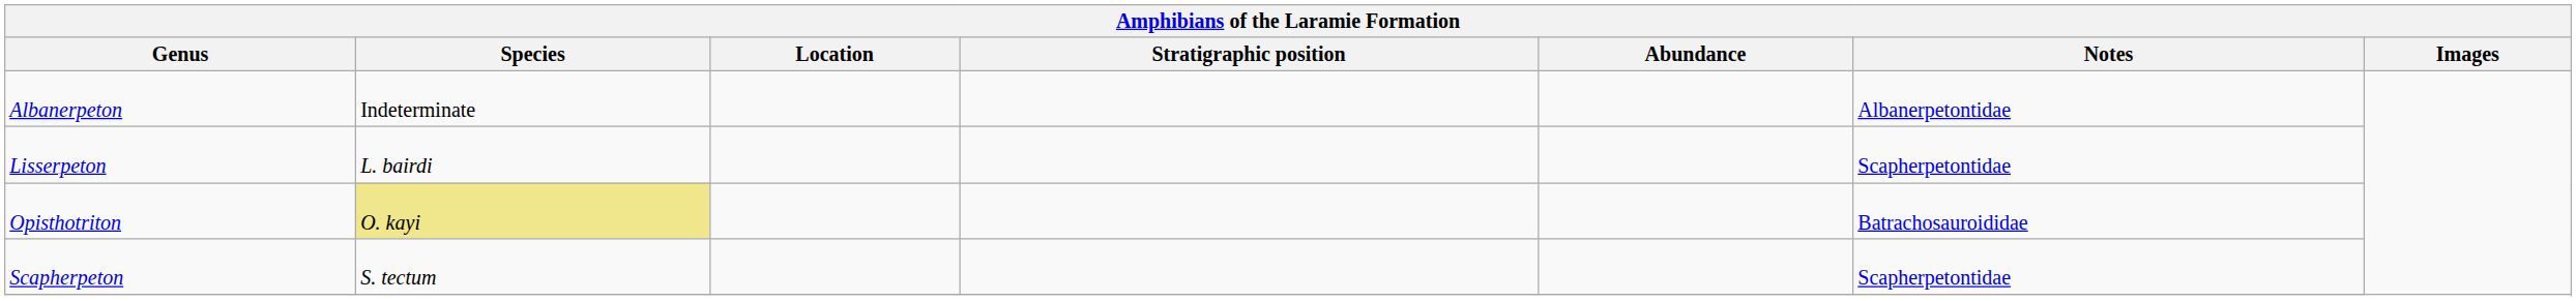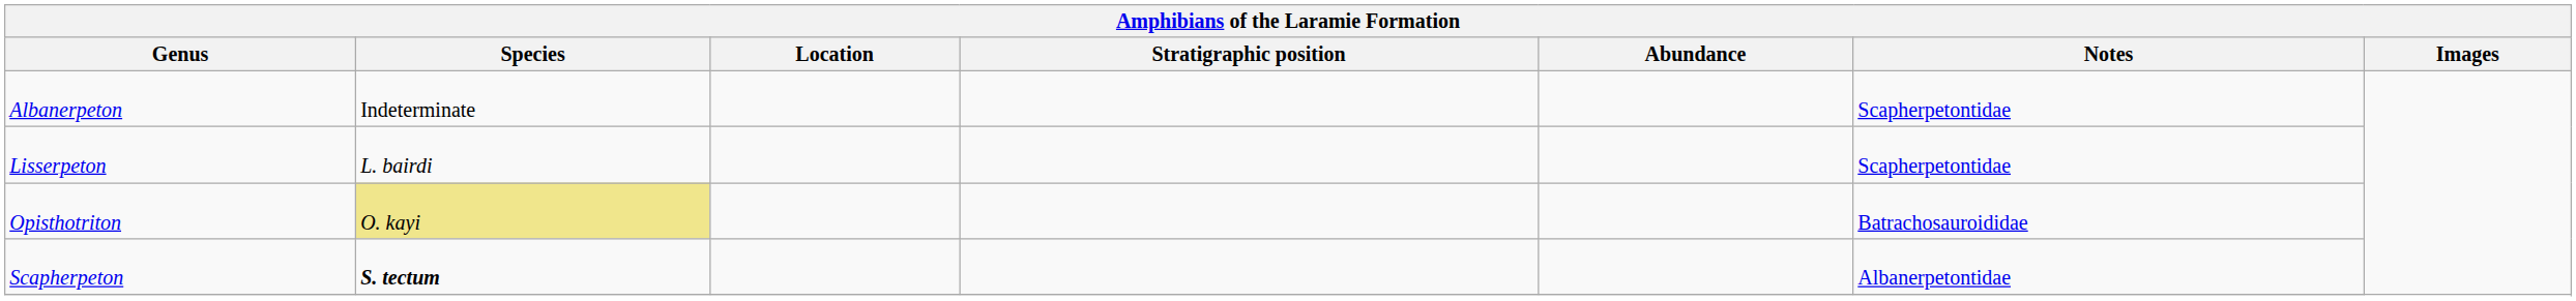Albanerpeton | Notes: Albanerpetontidae -> Scapherpetontidae
Scapherpeton | Species: normal -> bold
Scapherpeton | Notes: Scapherpetontidae -> Albanerpetontidae
